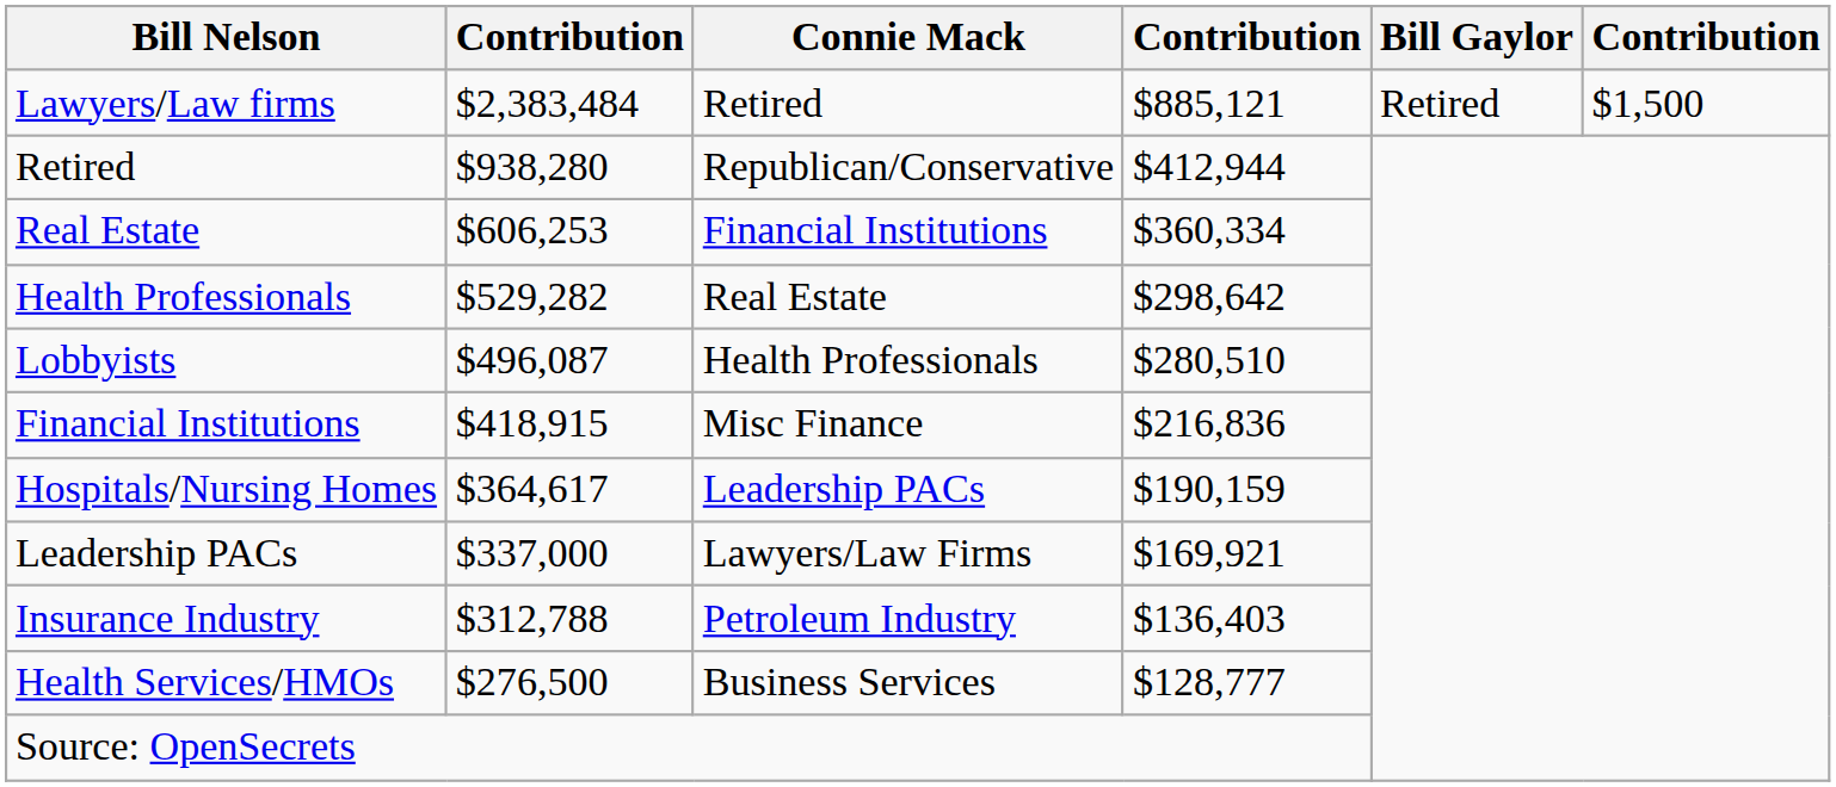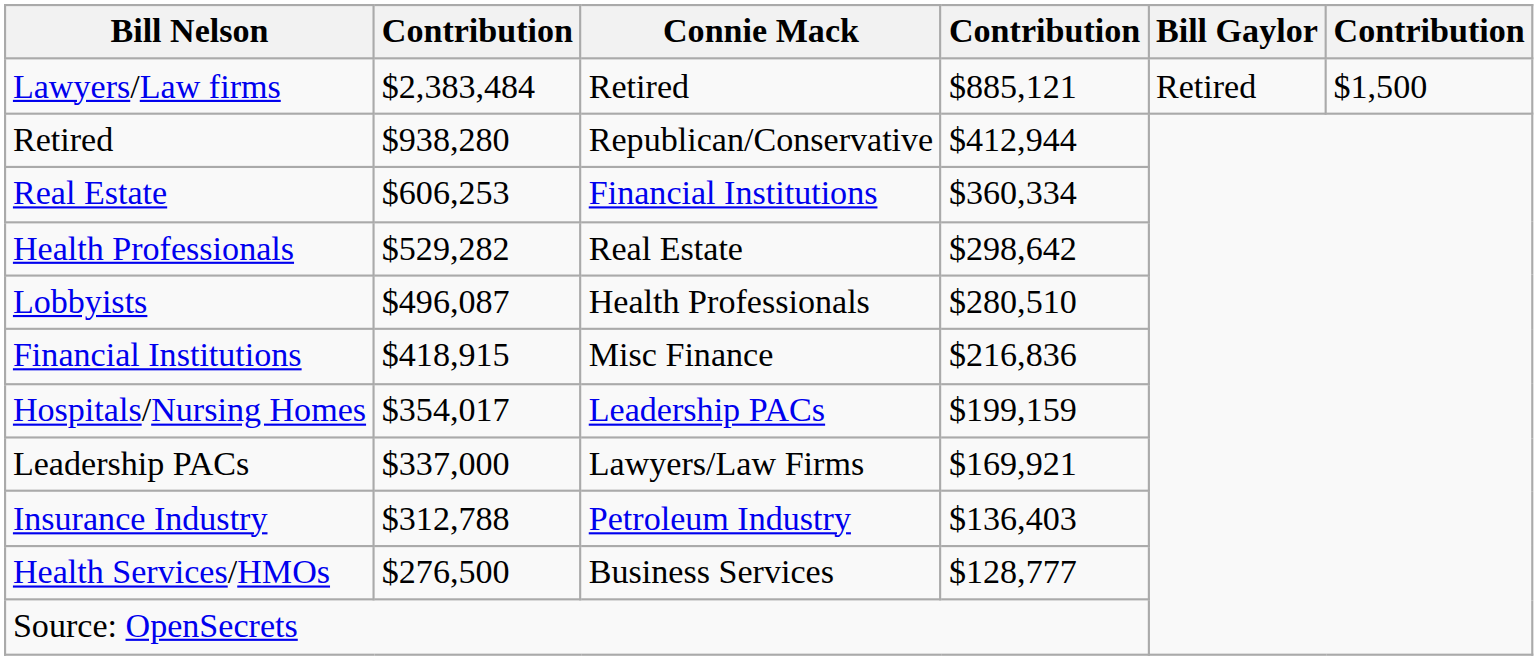Hospitals/Nursing Homes | column 2: $364,617 -> $354,017
Hospitals/Nursing Homes | column 4: $190,159 -> $199,159
